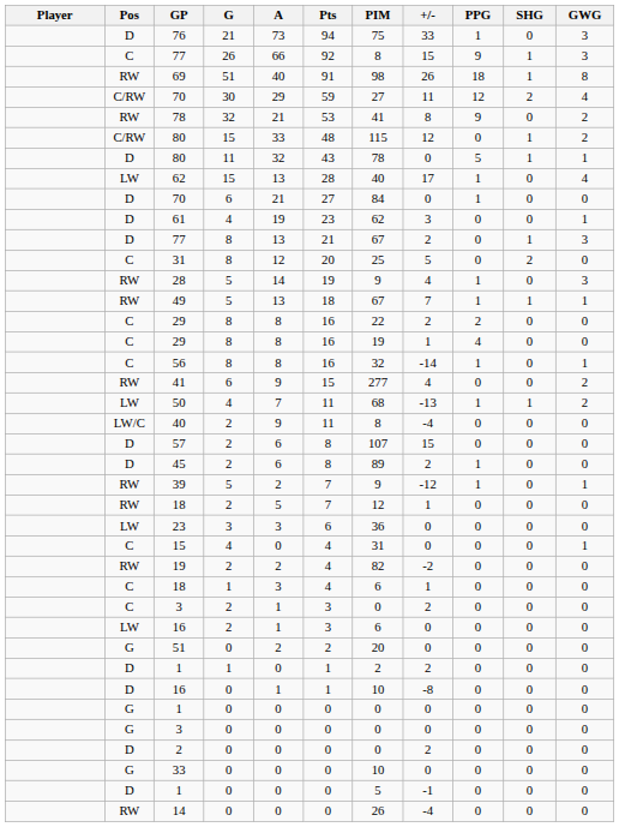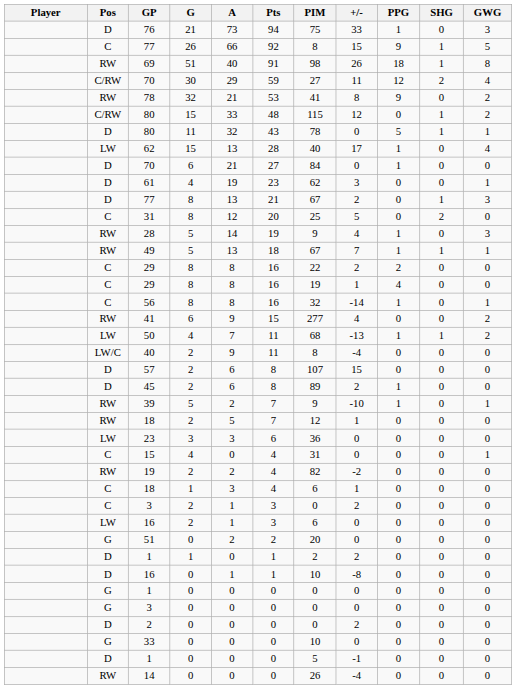77 / 26 | GWG: 3 -> 5
39 | +/-: -12 -> -10
